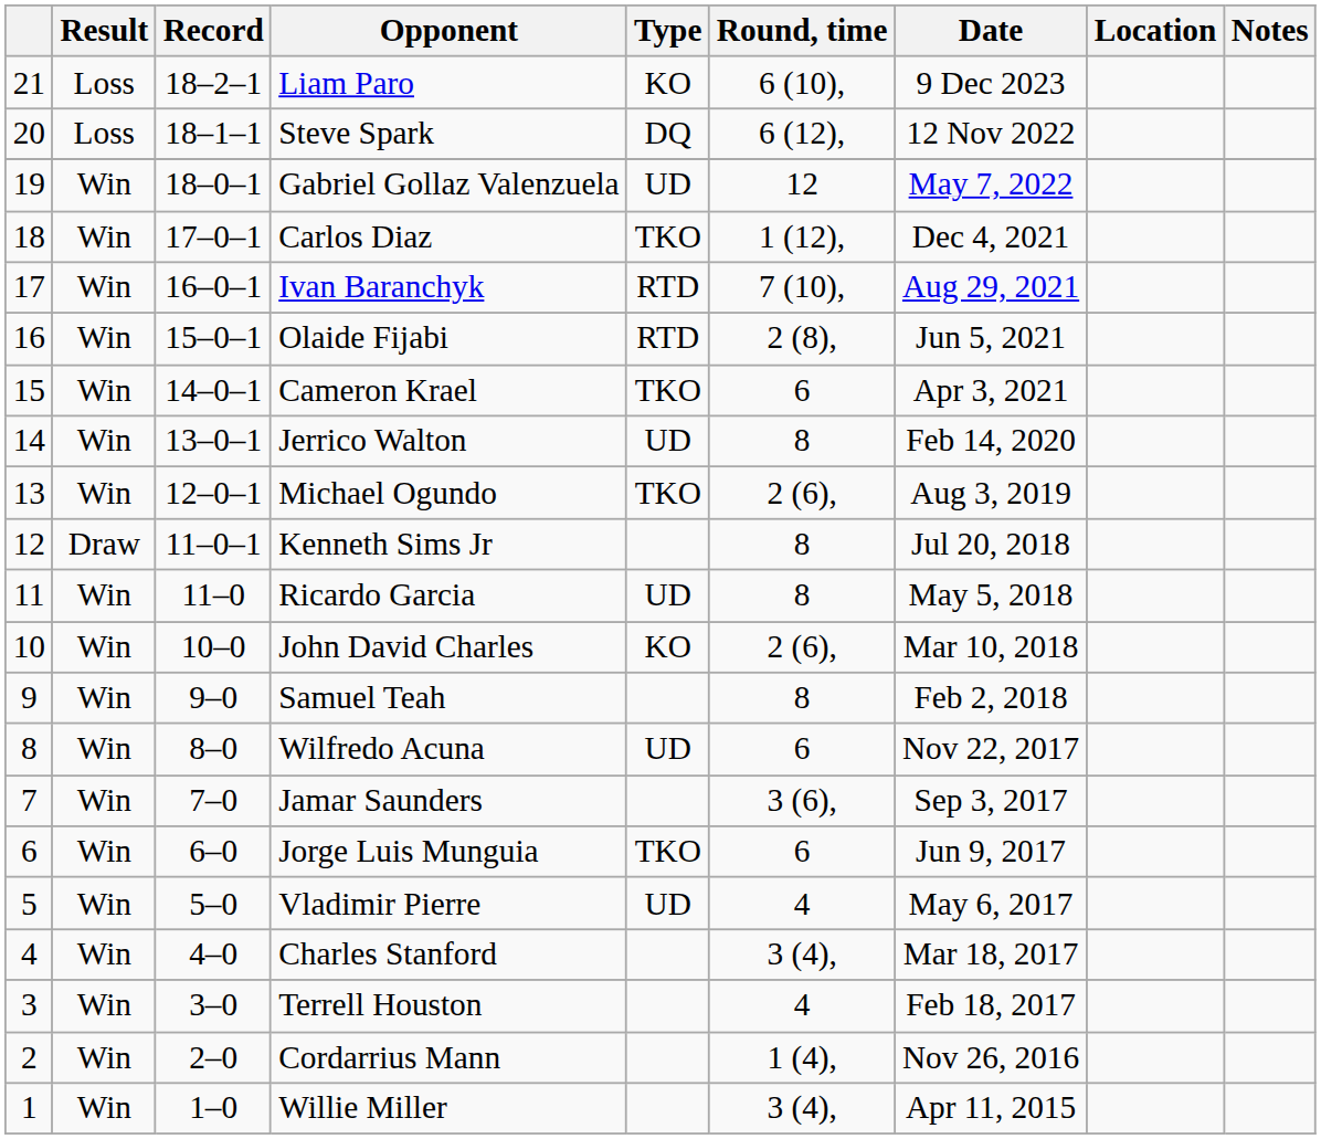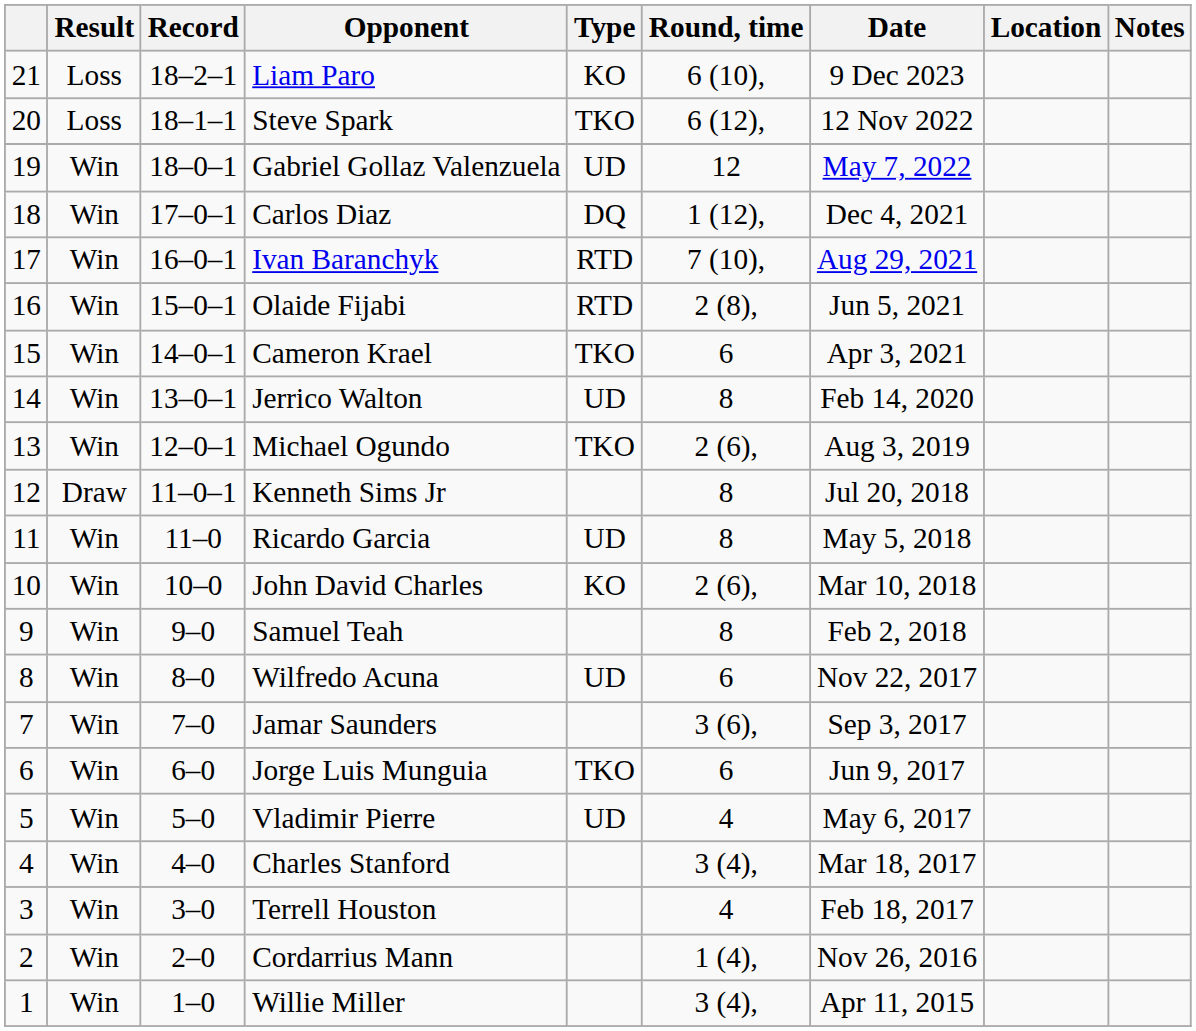Steve Spark | Type: DQ -> TKO
Carlos Diaz | Type: TKO -> DQ
